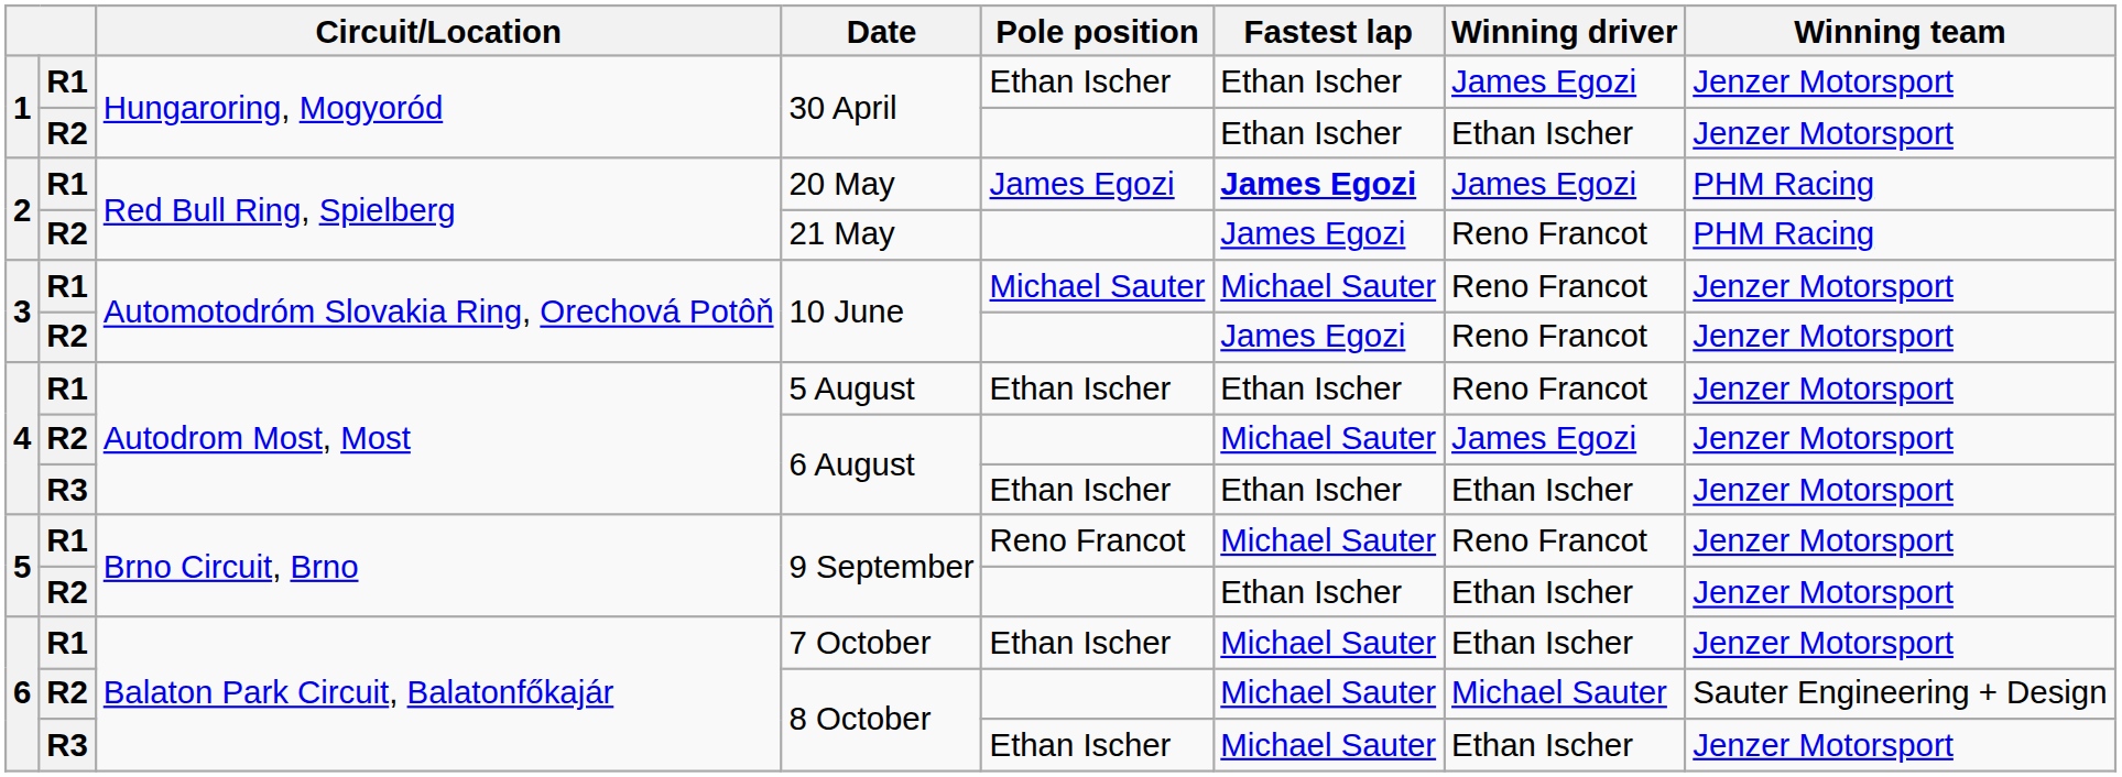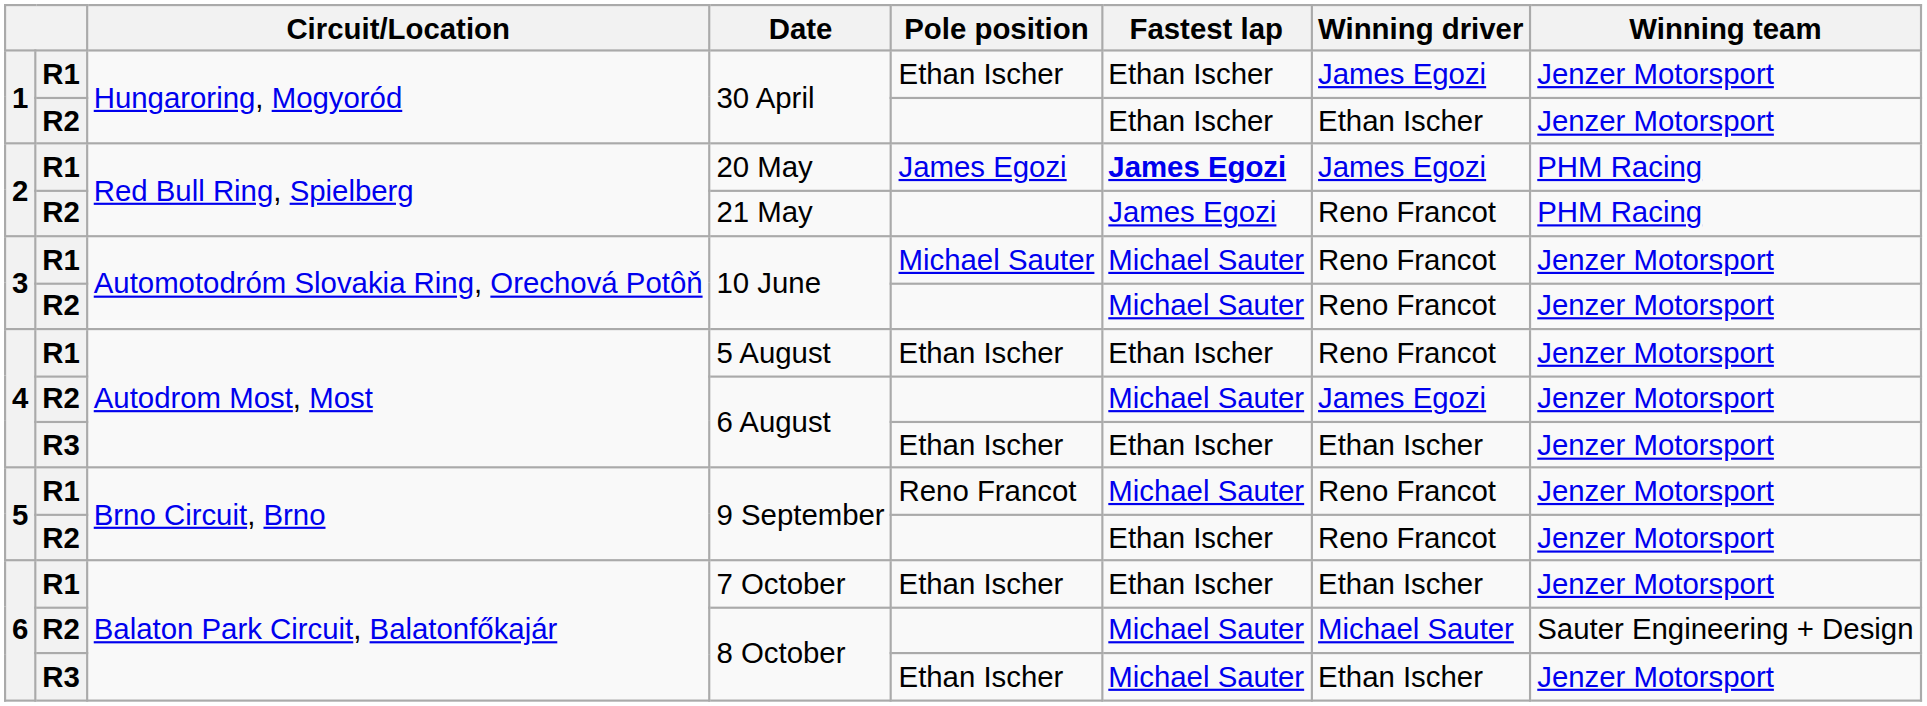R2 / 10 June | Fastest lap: James Egozi -> Michael Sauter
R2 / 9 September | Winning driver: Ethan Ischer -> Reno Francot
7 October | Fastest lap: Michael Sauter -> Ethan Ischer
